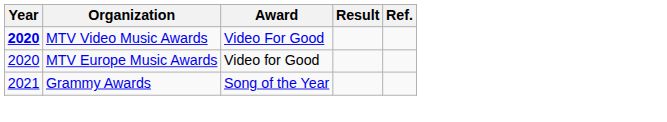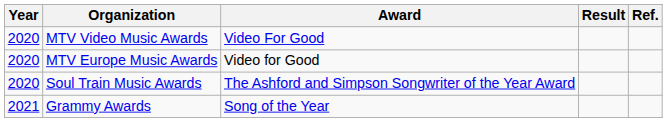MTV Video Music Awards | Year: bold -> normal
+ row: 2020 | Soul Train Music Awards | The Ashford and Simpson Songwriter of the Year Award
